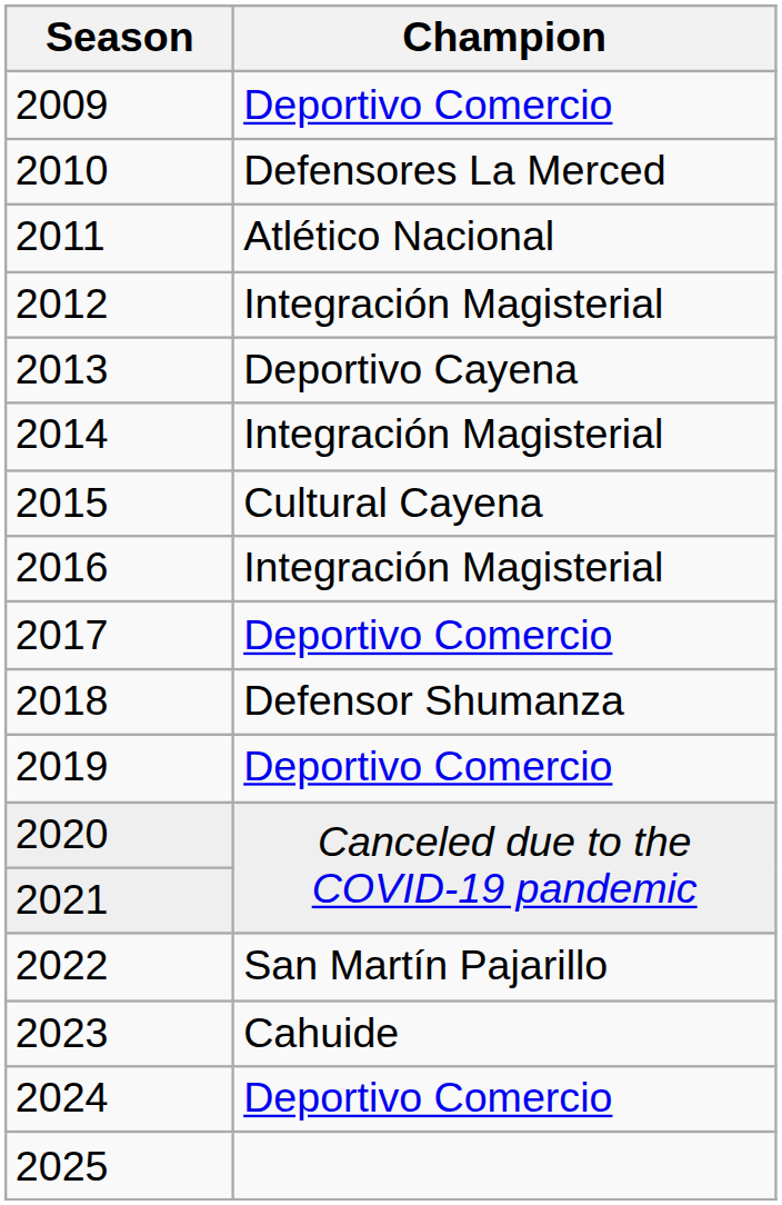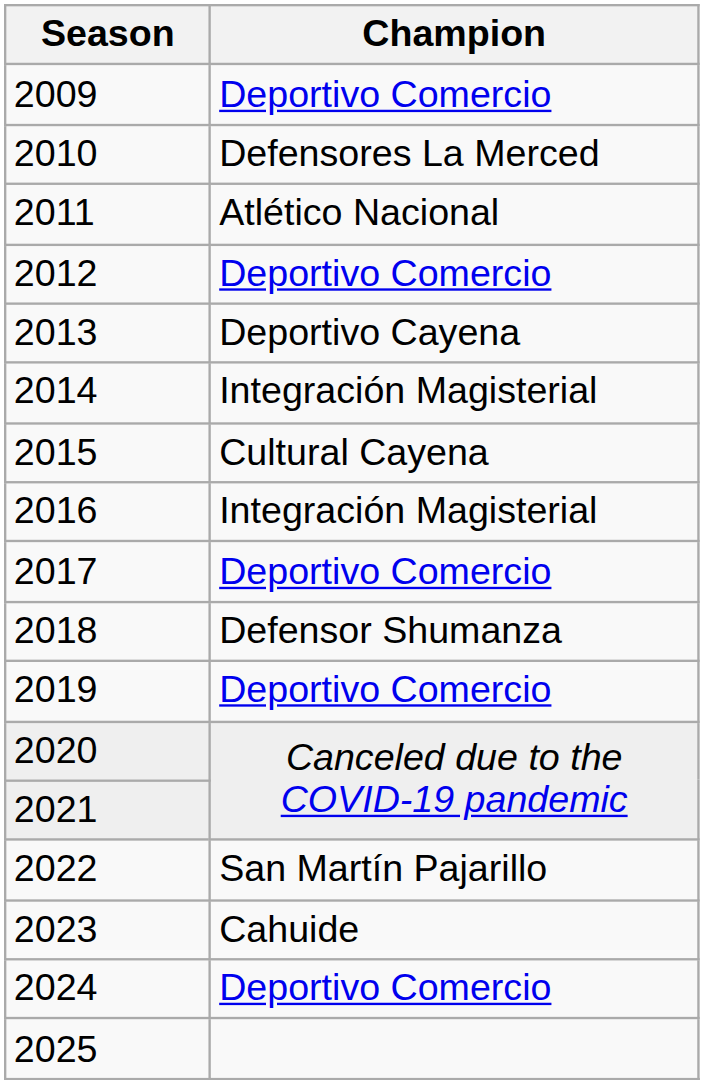2012 | Champion: Integración Magisterial -> Deportivo Comercio
